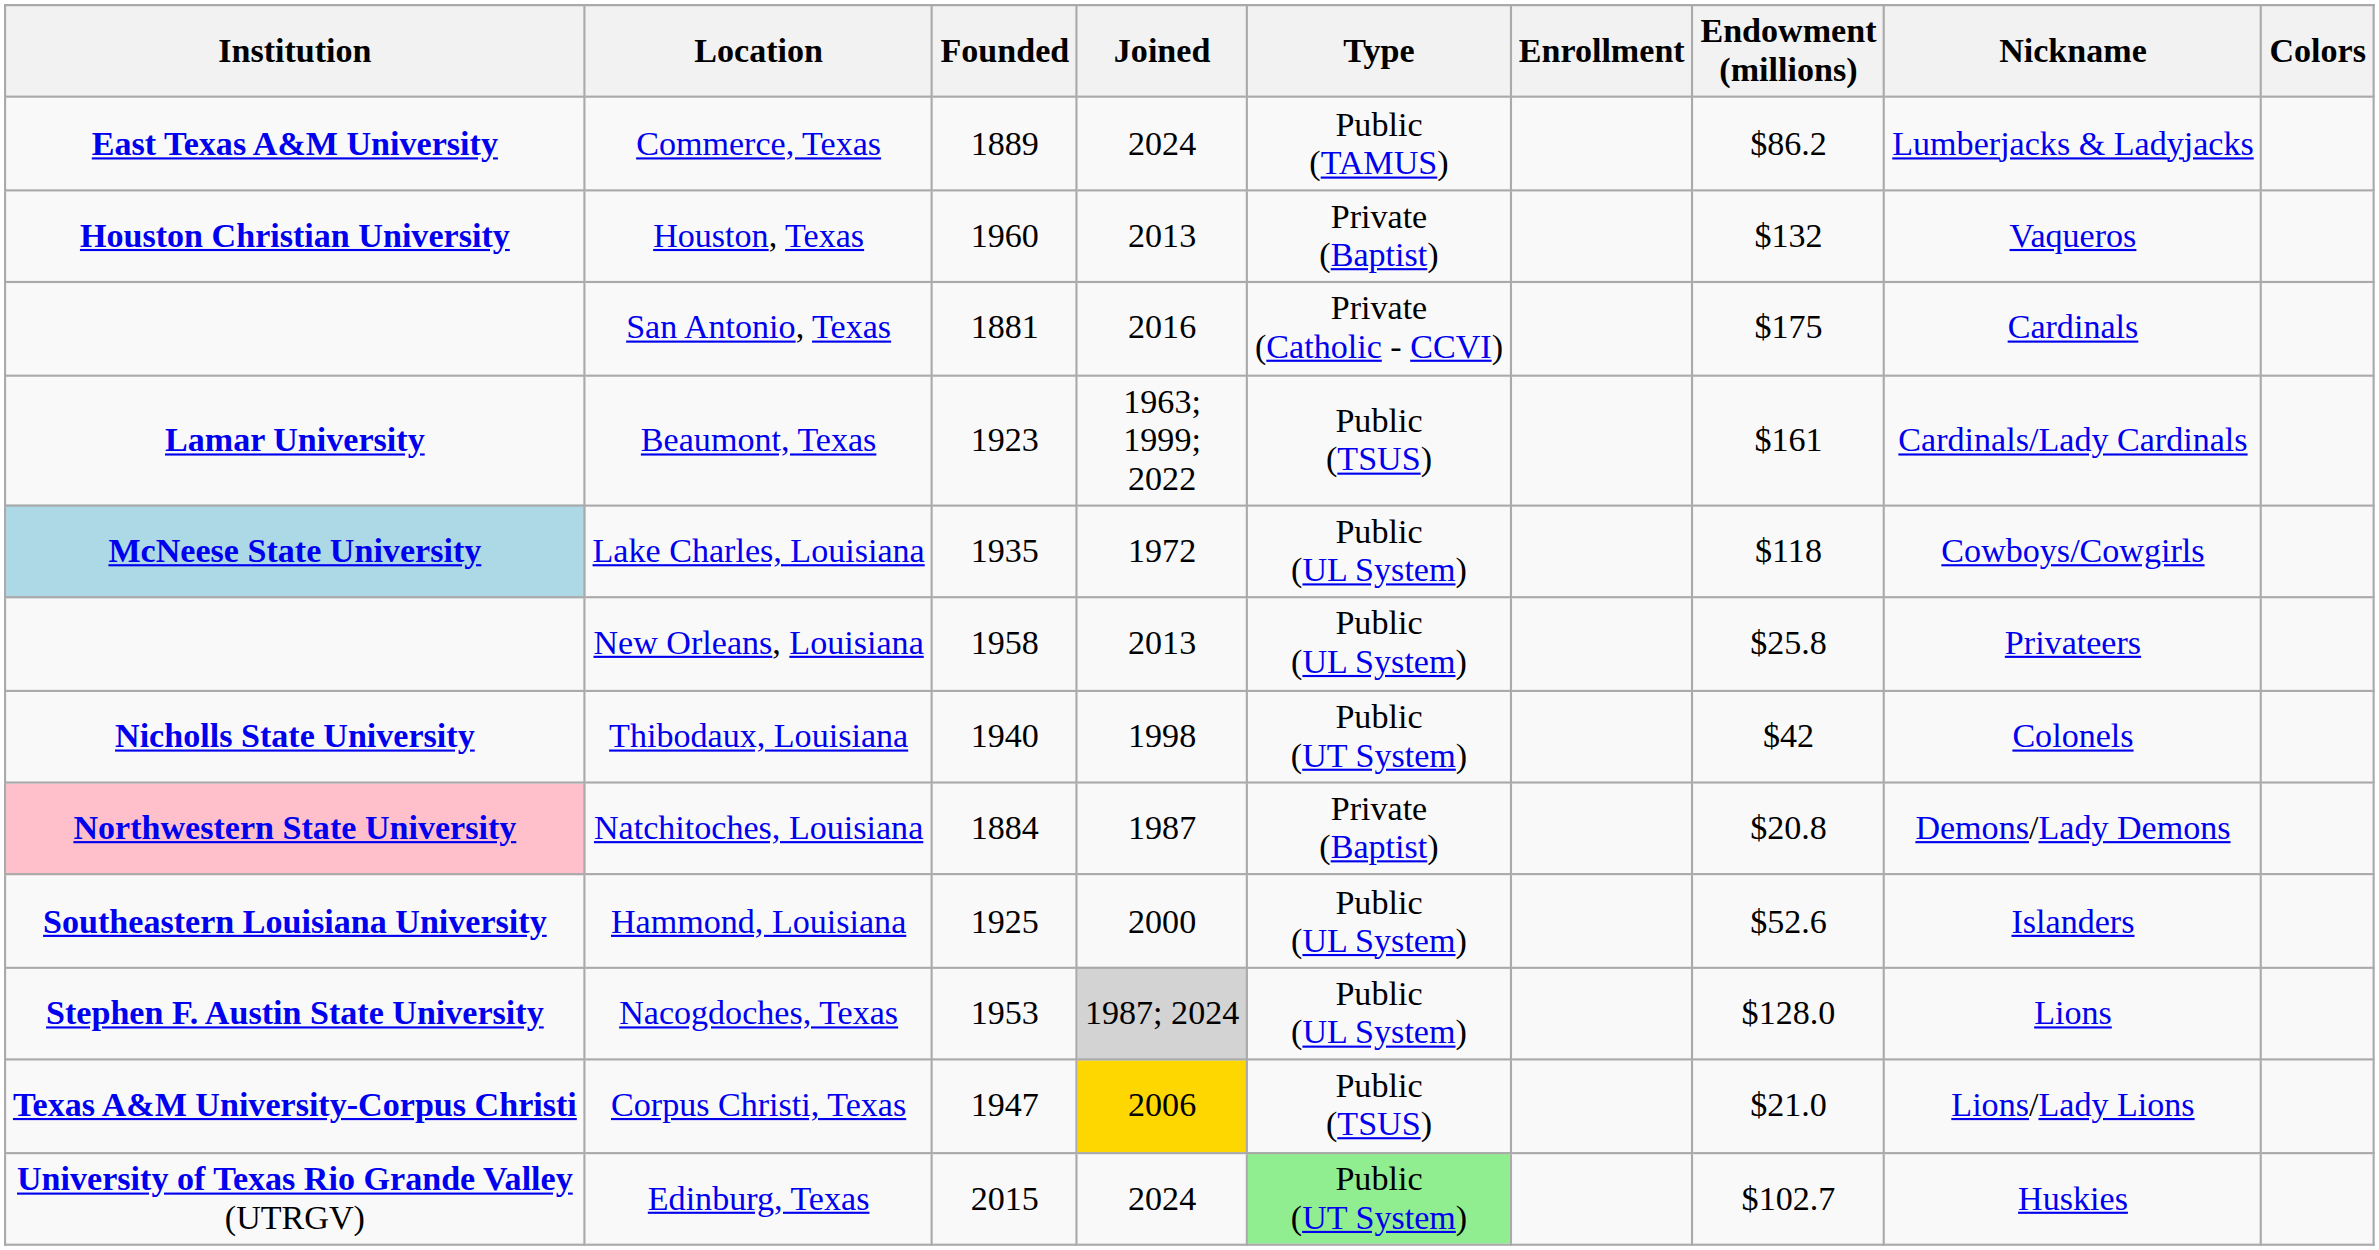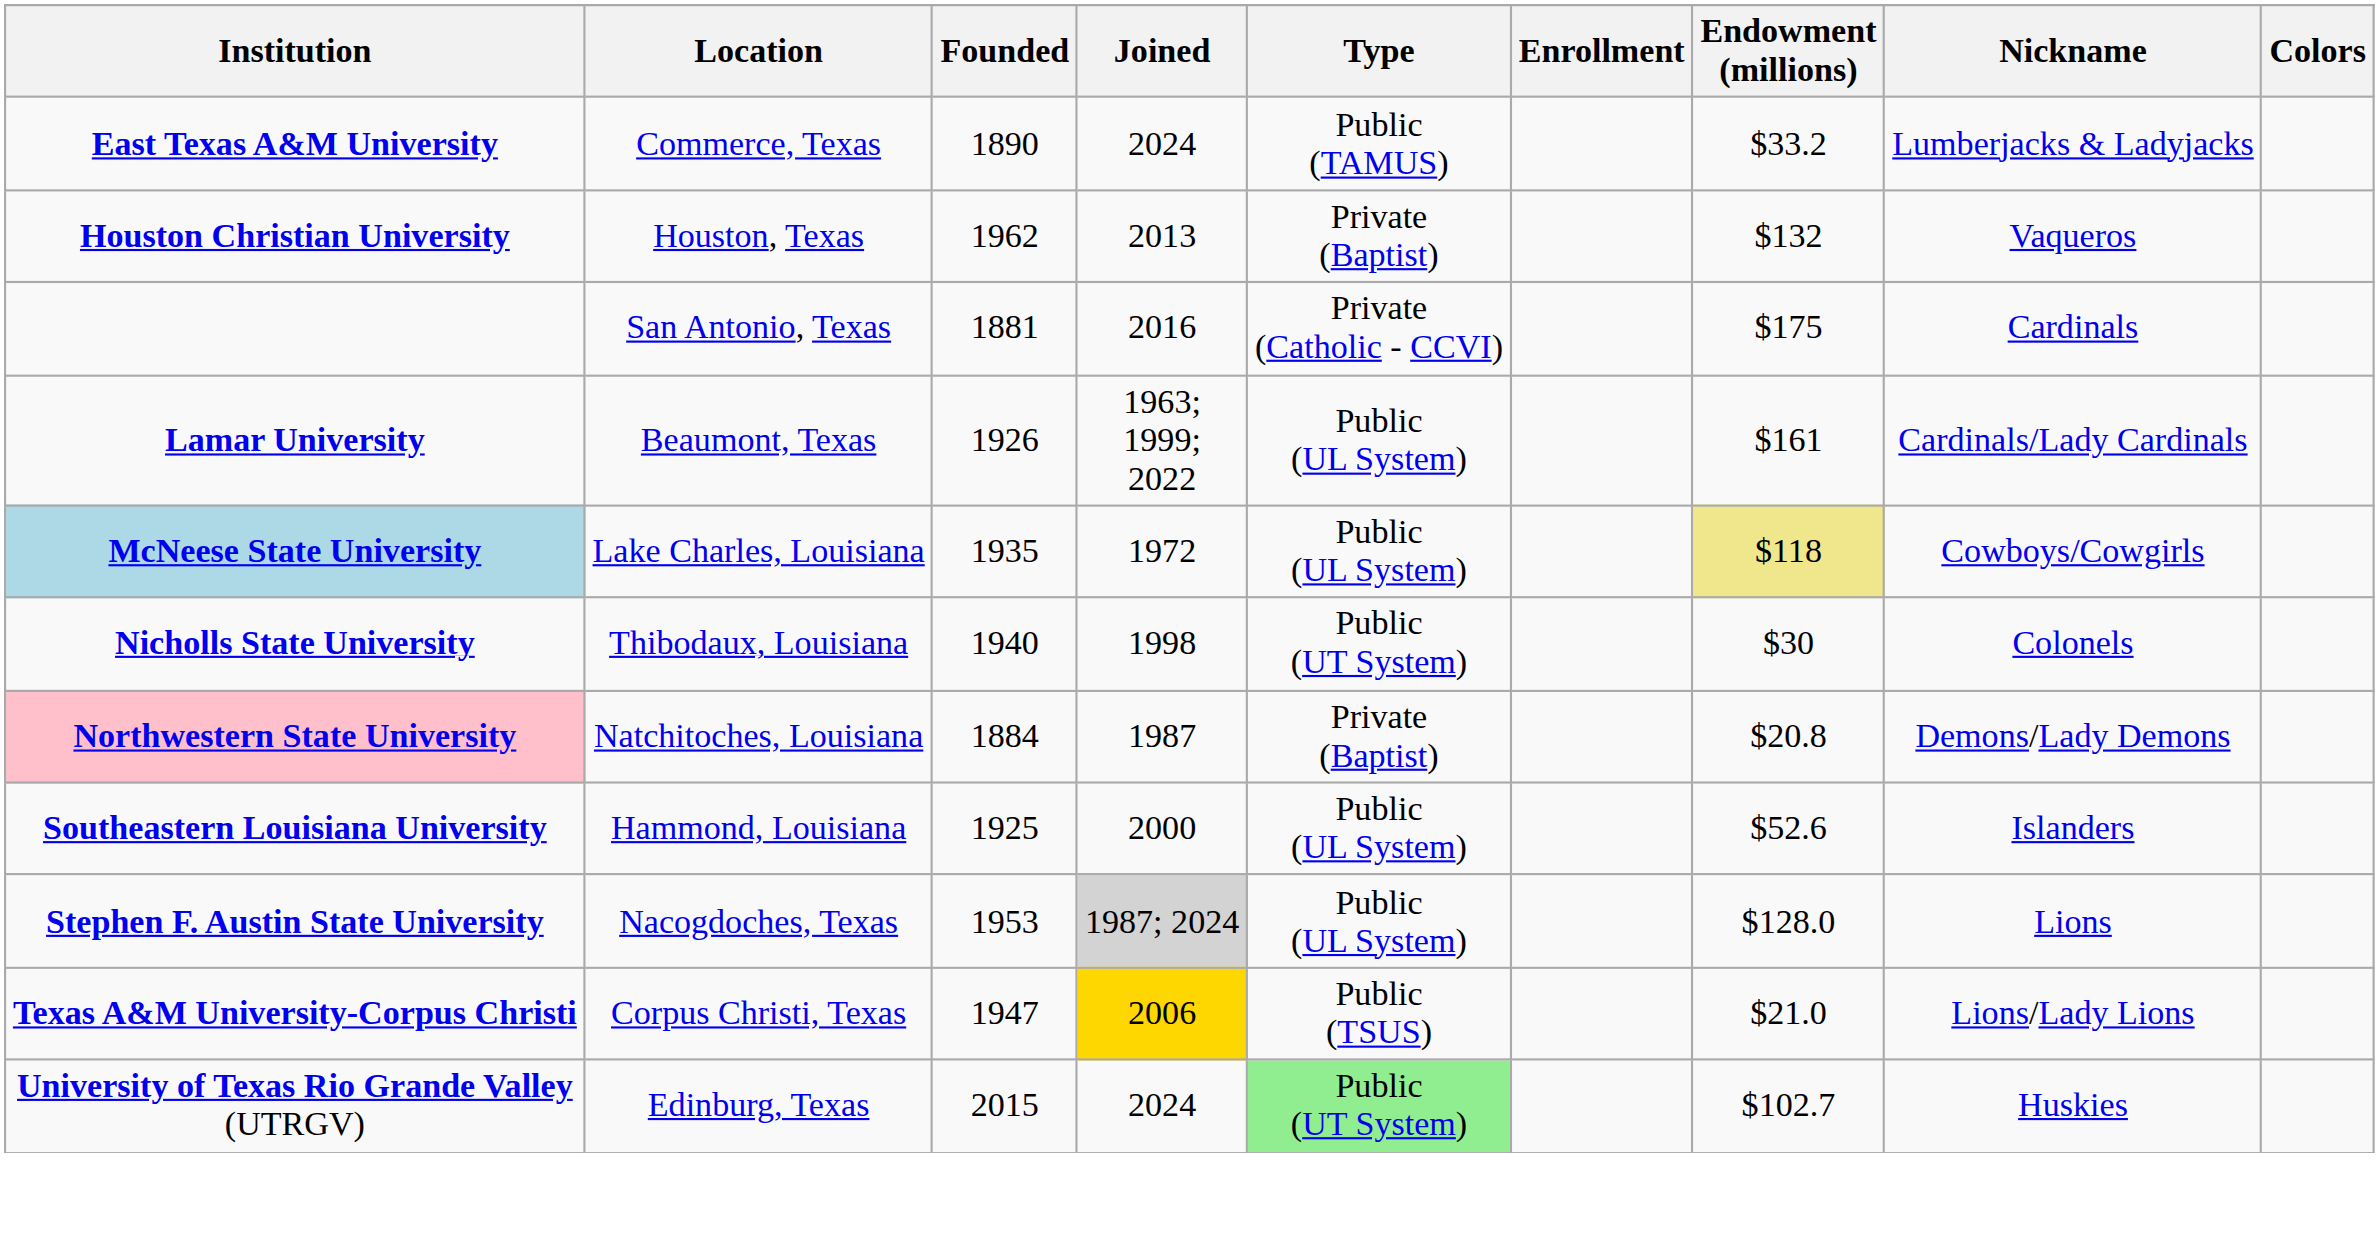Commerce, Texas | Founded: 1889 -> 1890
Commerce, Texas | Endowment (millions): $86.2 -> $33.2
Houston, Texas | Founded: 1960 -> 1962
Beaumont, Texas | Founded: 1923 -> 1926
Beaumont, Texas | Type: Public (TSUS) -> Public (UL System)
Lake Charles, Louisiana | Endowment (millions): no background -> khaki background
- row: New Orleans, Louisiana | 1958 | 2013 | Public (UL System) | $25.8 | Privateers
Thibodaux, Louisiana | Endowment (millions): $42 -> $30
